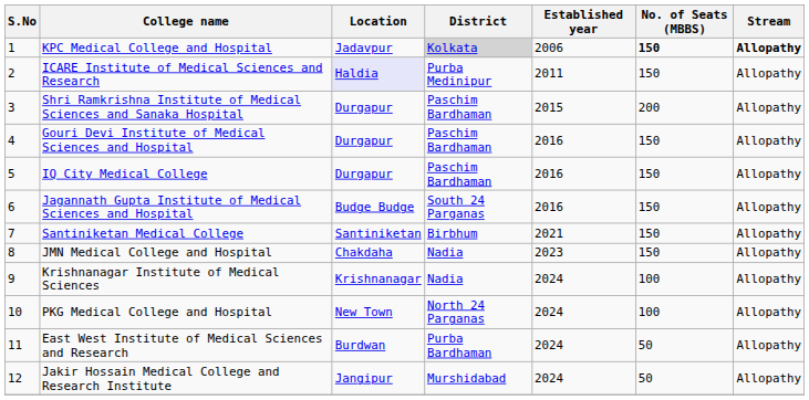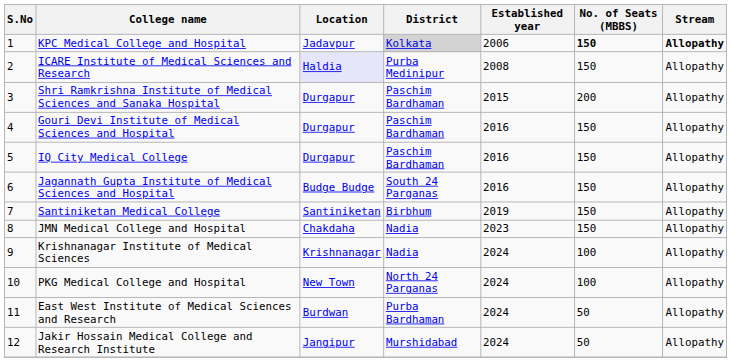ICARE Institute of Medical Sciences and Research | Established year: 2011 -> 2008
Santiniketan Medical College | Established year: 2021 -> 2019
